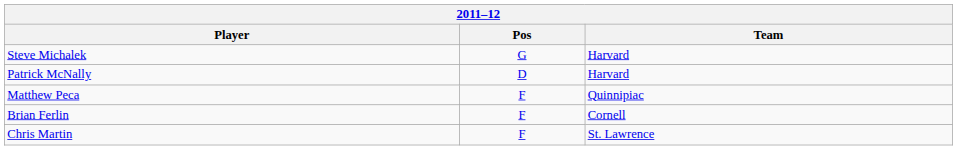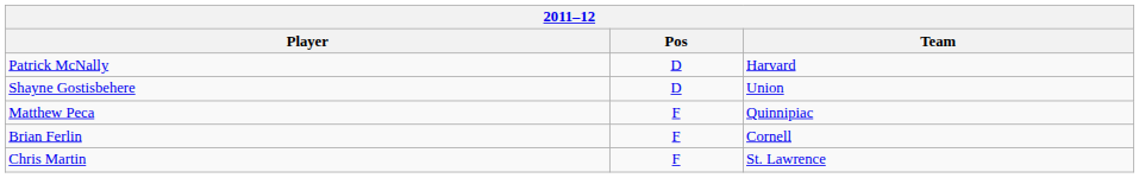- row: Steve Michalek | G | Harvard
+ row: Shayne Gostisbehere | D | Union
